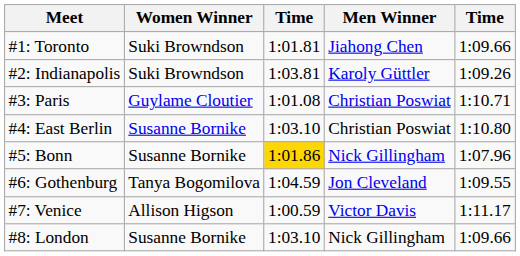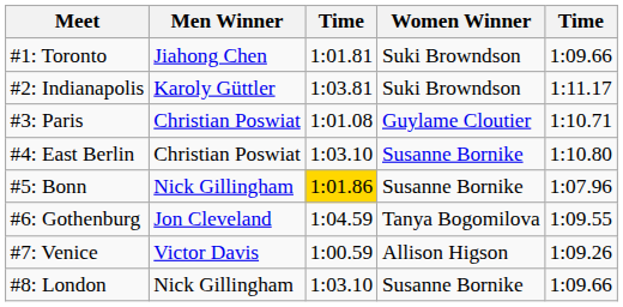columns swapped: Men Winner <-> Women Winner
#2: Indianapolis | column 5: 1:09.26 -> 1:11.17
#7: Venice | column 5: 1:11.17 -> 1:09.26
